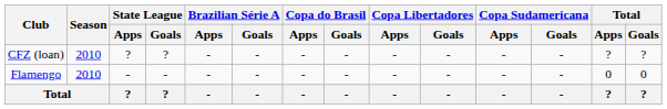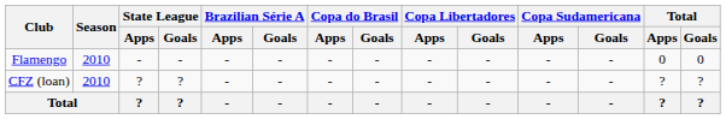rows swapped: Flamengo <-> CFZ (loan)
